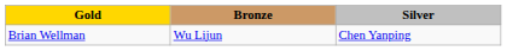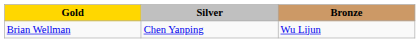columns swapped: Silver <-> Bronze
